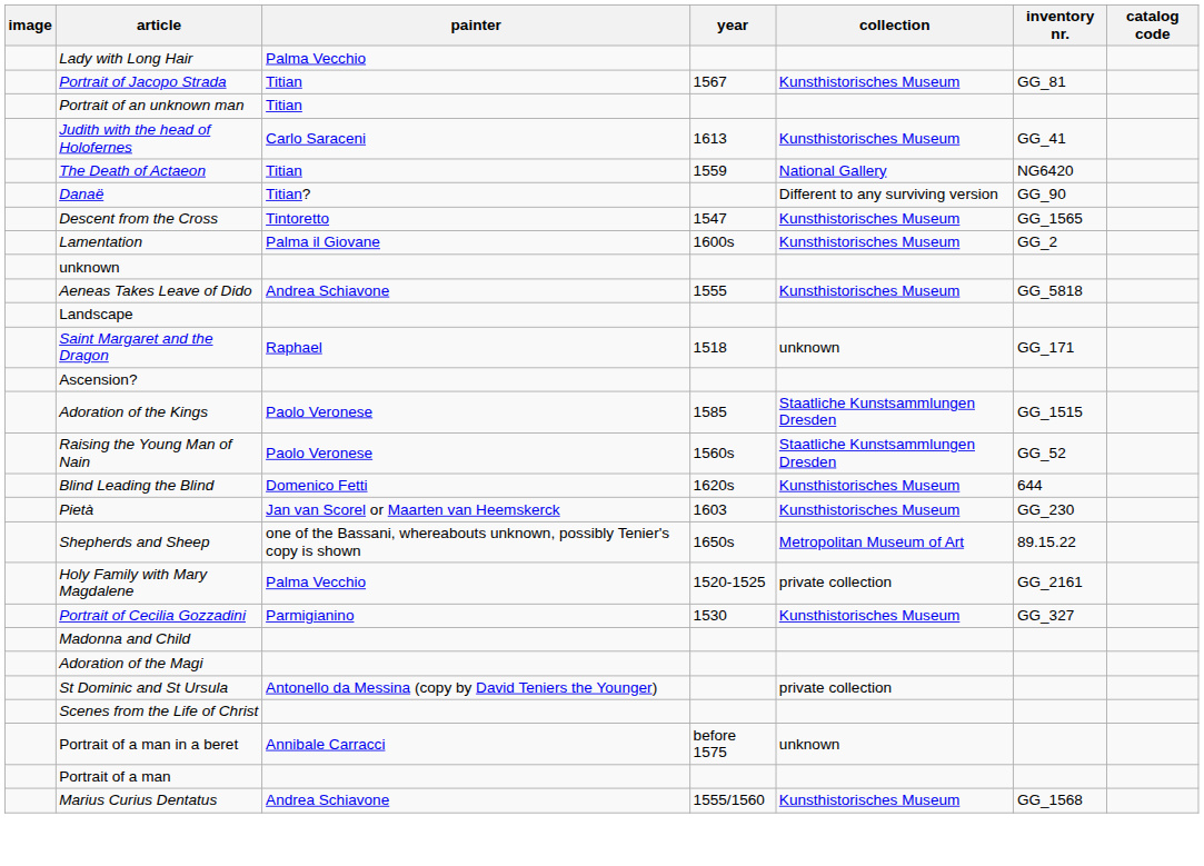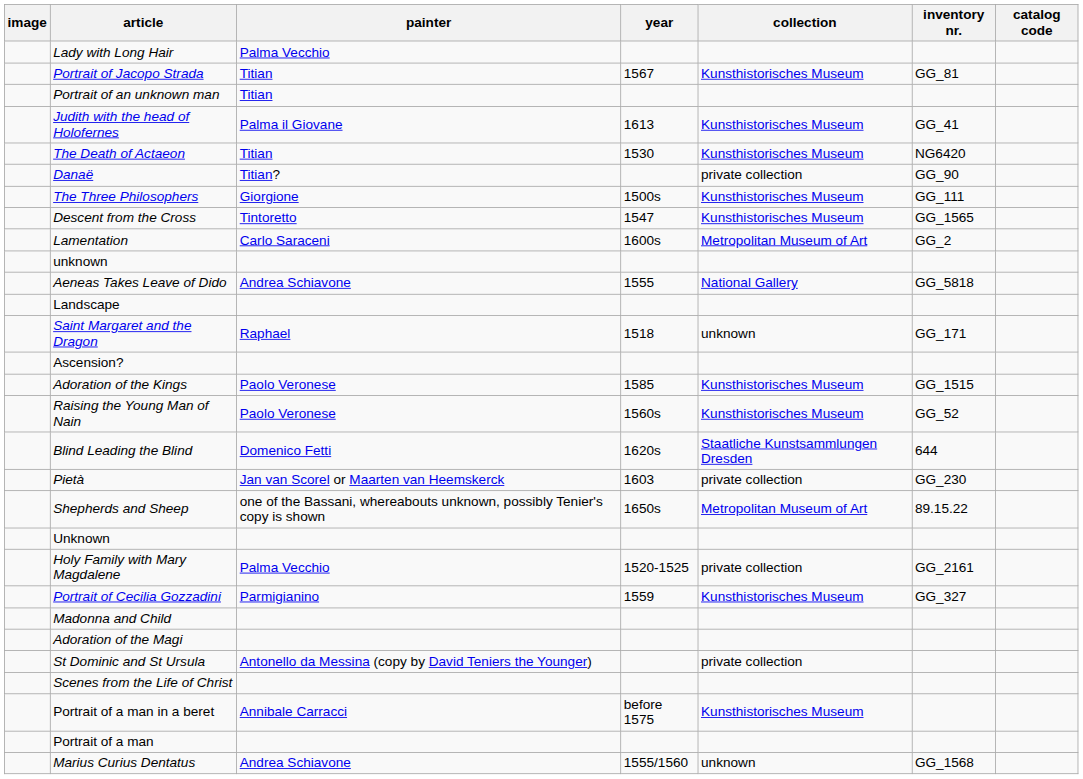Judith with the head of Holofernes | painter: Carlo Saraceni -> Palma il Giovane
The Death of Actaeon | year: 1559 -> 1530
The Death of Actaeon | collection: National Gallery -> Kunsthistorisches Museum
Danaë | collection: Different to any surviving version -> private collection
+ row: The Three Philosophers | Giorgione | 1500s | Kunsthistorisches Museum | GG_111
Lamentation | painter: Palma il Giovane -> Carlo Saraceni
Lamentation | collection: Kunsthistorisches Museum -> Metropolitan Museum of Art
Aeneas Takes Leave of Dido | collection: Kunsthistorisches Museum -> National Gallery
Adoration of the Kings | collection: Staatliche Kunstsammlungen Dresden -> Kunsthistorisches Museum
Raising the Young Man of Nain | collection: Staatliche Kunstsammlungen Dresden -> Kunsthistorisches Museum
Blind Leading the Blind | collection: Kunsthistorisches Museum -> Staatliche Kunstsammlungen Dresden
Pietà | collection: Kunsthistorisches Museum -> private collection
+ row: Unknown
Portrait of Cecilia Gozzadini | year: 1530 -> 1559
Portrait of a man in a beret | collection: unknown -> Kunsthistorisches Museum
Marius Curius Dentatus | collection: Kunsthistorisches Museum -> unknown
